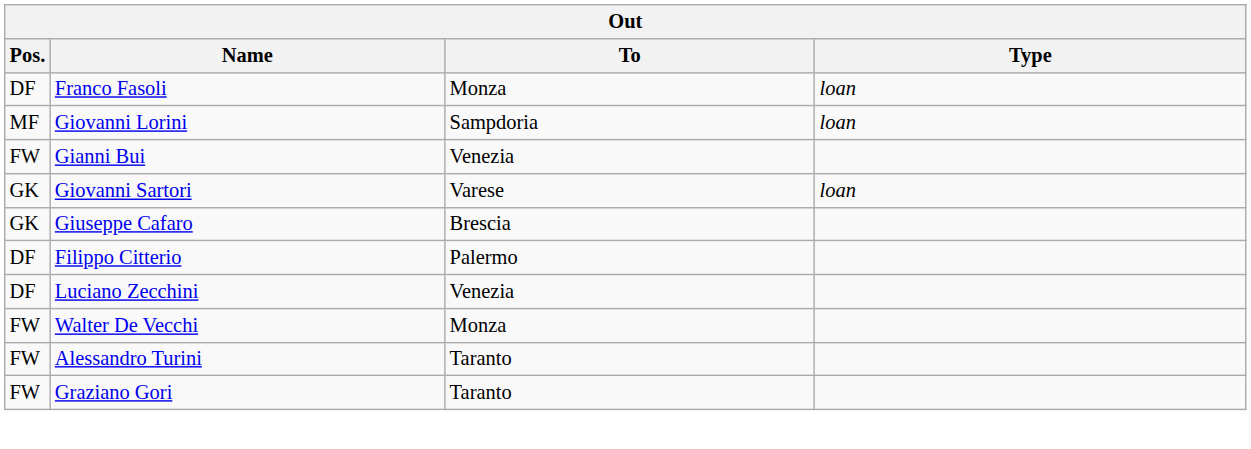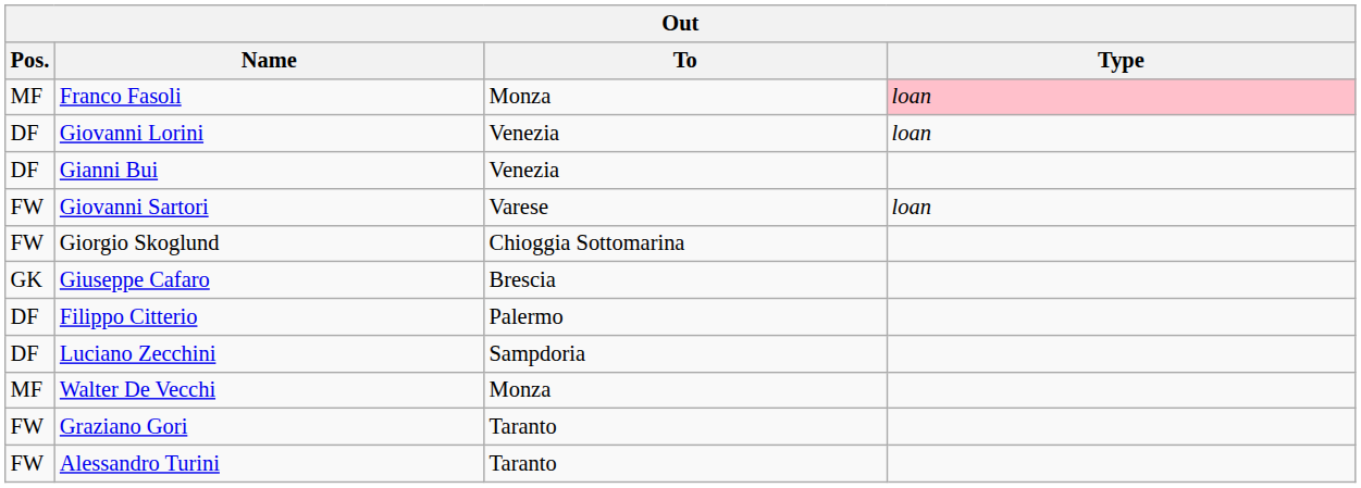Franco Fasoli | Pos.: DF -> MF
Franco Fasoli | Type: no background -> pink background
Giovanni Lorini | Pos.: MF -> DF
Giovanni Lorini | To: Sampdoria -> Venezia
Gianni Bui | Pos.: FW -> DF
Giovanni Sartori | Pos.: GK -> FW
+ row: FW | Giorgio Skoglund | Chioggia Sottomarina
Luciano Zecchini | To: Venezia -> Sampdoria
Walter De Vecchi | Pos.: FW -> MF
rows swapped: Graziano Gori <-> Alessandro Turini
